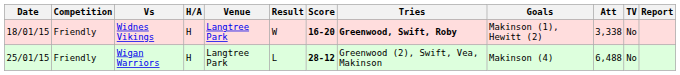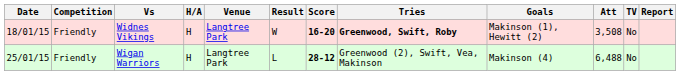Widnes Vikings | Att: 3,338 -> 3,508
